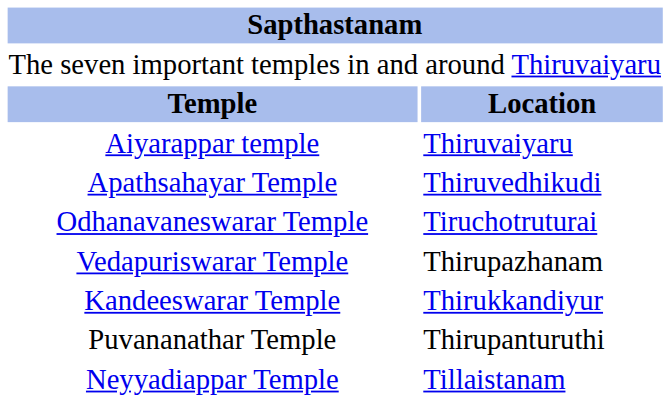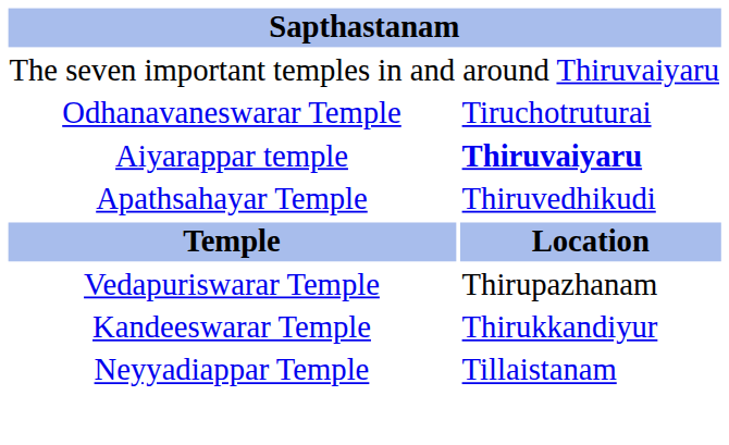rows swapped: Temple <-> Odhanavaneswarar Temple
Aiyarappar temple | column 2: normal -> bold
- row: Puvananathar Temple | Thirupanturuthi
